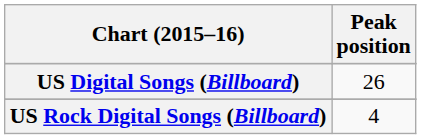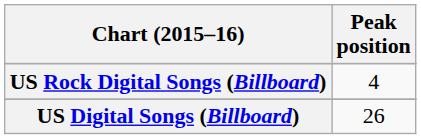rows swapped: US Digital Songs (Billboard) <-> US Rock Digital Songs (Billboard)
